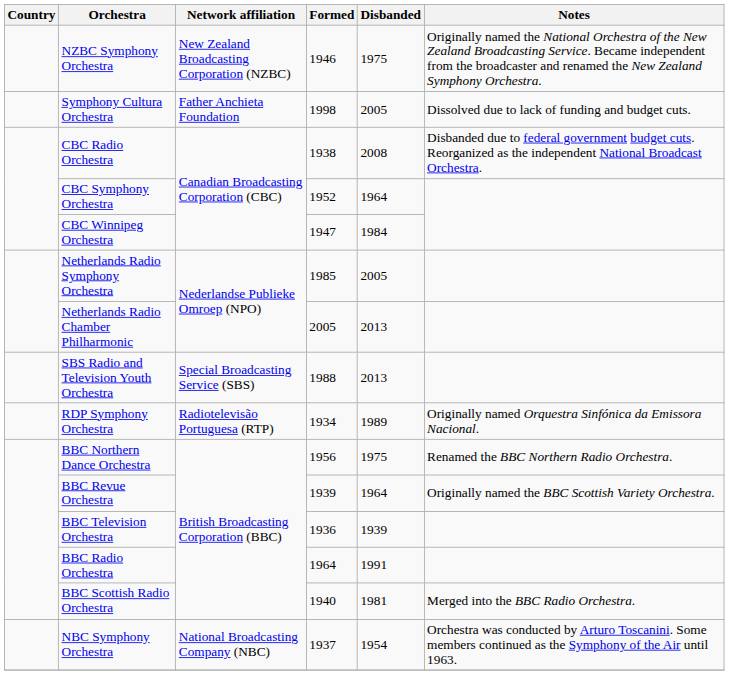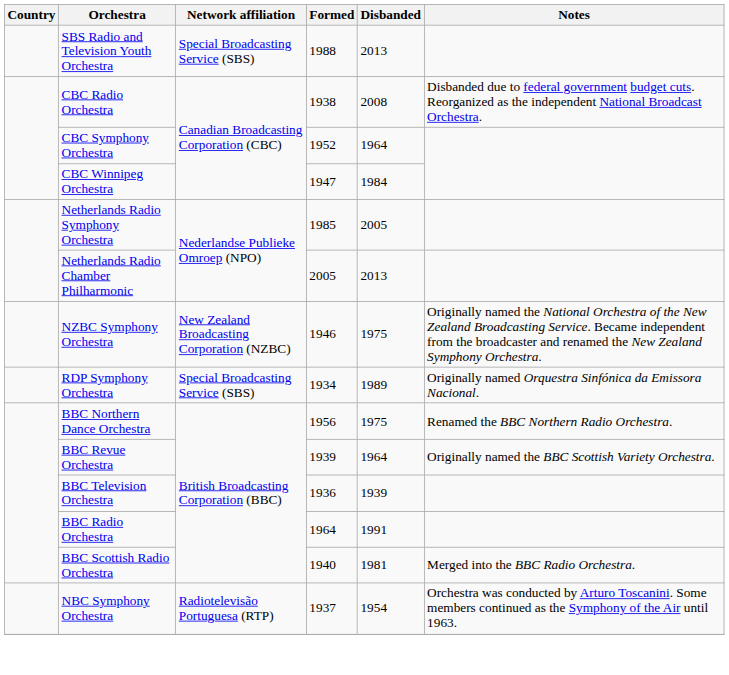rows swapped: SBS Radio and Television Youth Orchestra <-> NZBC Symphony Orchestra
- row: Symphony Cultura Orchestra | Father Anchieta Foundation | 1998 | 2005 | Dissolved due to lack of funding and budget cuts.
RDP Symphony Orchestra | Network affiliation: Radiotelevisão Portuguesa (RTP) -> Special Broadcasting Service (SBS)
NBC Symphony Orchestra | Network affiliation: National Broadcasting Company (NBC) -> Radiotelevisão Portuguesa (RTP)
